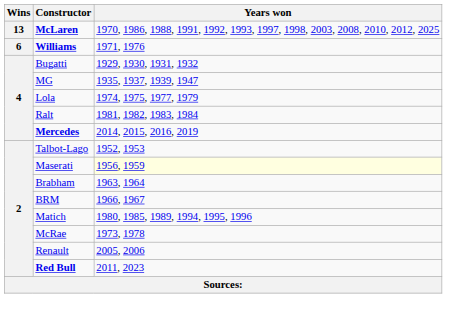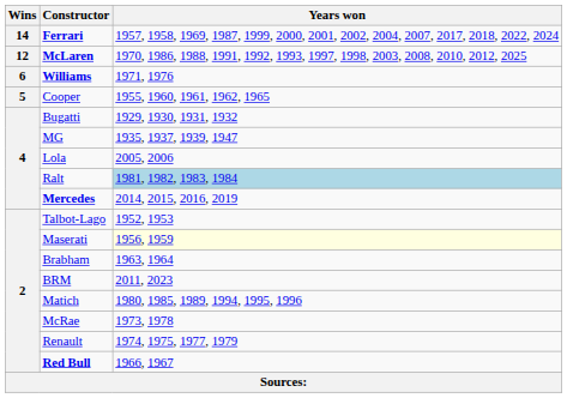+ row: 14 | Ferrari | 1957, 1958, 1969, 1987, 1999, 2000, 2001, 2002, 2004, 2007, 2017, 2018, 2022, 2024
McLaren | Wins: 13 -> 12
+ row: 5 | Cooper | 1955, 1960, 1961, 1962, 1965
Lola | Years won: 1974, 1975, 1977, 1979 -> 2005, 2006
Ralt | Years won: no background -> lightblue background
BRM | Years won: 1966, 1967 -> 2011, 2023
Renault | Years won: 2005, 2006 -> 1974, 1975, 1977, 1979
Red Bull | Years won: 2011, 2023 -> 1966, 1967
